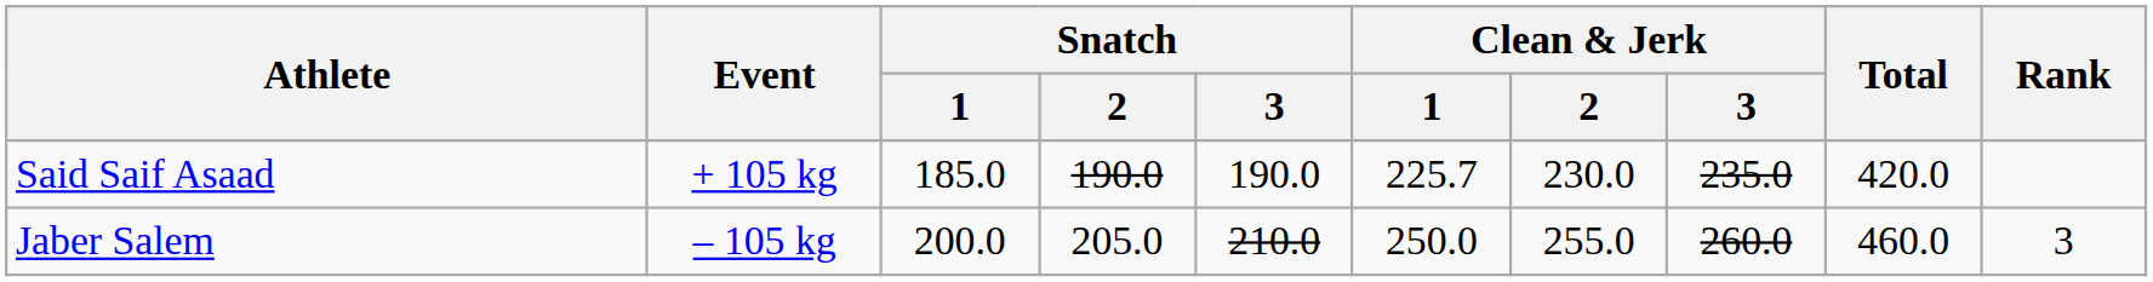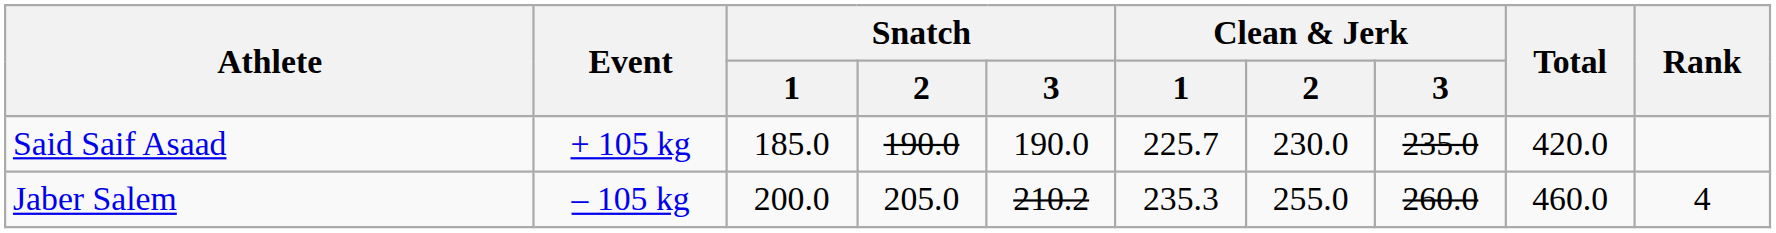Jaber Salem | Snatch / 3: 210.0 -> 210.2
Jaber Salem | Clean & Jerk / 1: 250.0 -> 235.3
Jaber Salem | Rank: 3 -> 4
